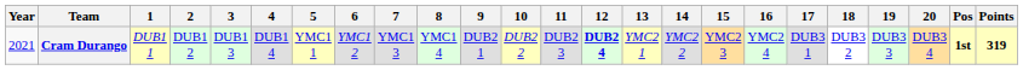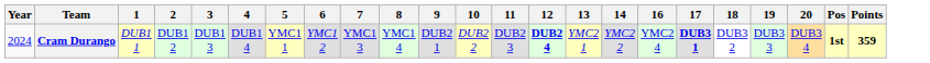- column: 15 | YMC2 3
Cram Durango | Year: 2021 -> 2024
Cram Durango | 17: normal -> bold
Cram Durango | Points: 319 -> 359
